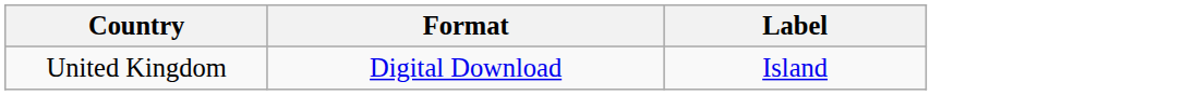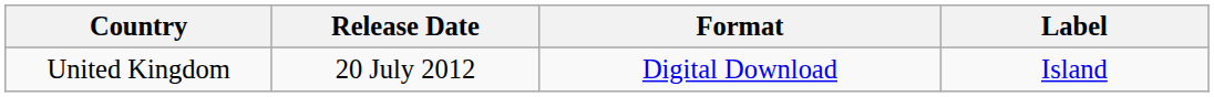+ column: Release Date | 20 July 2012
